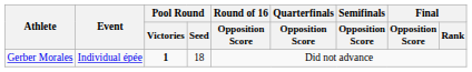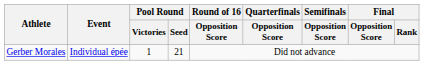Gerber Morales | Pool Round / Victories: bold -> normal
Gerber Morales | Pool Round / Seed: 18 -> 21
